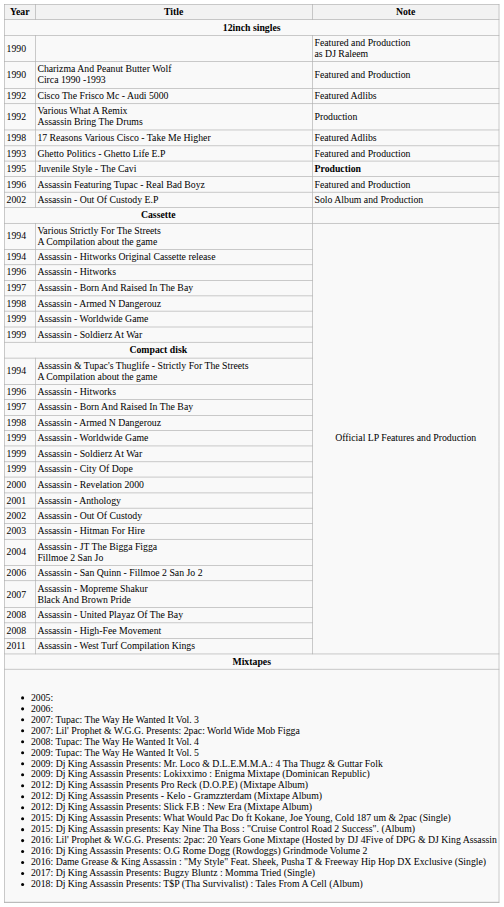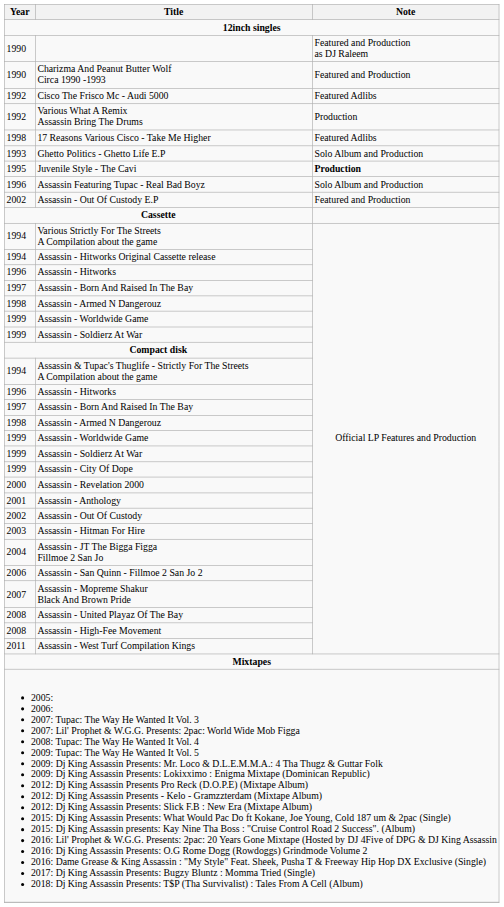Ghetto Politics - Ghetto Life E.P | Note: Featured and Production -> Solo Album and Production
Assassin Featuring Tupac - Real Bad Boyz | Note: Featured and Production -> Solo Album and Production
Assassin - Out Of Custody E.P | Note: Solo Album and Production -> Featured and Production
